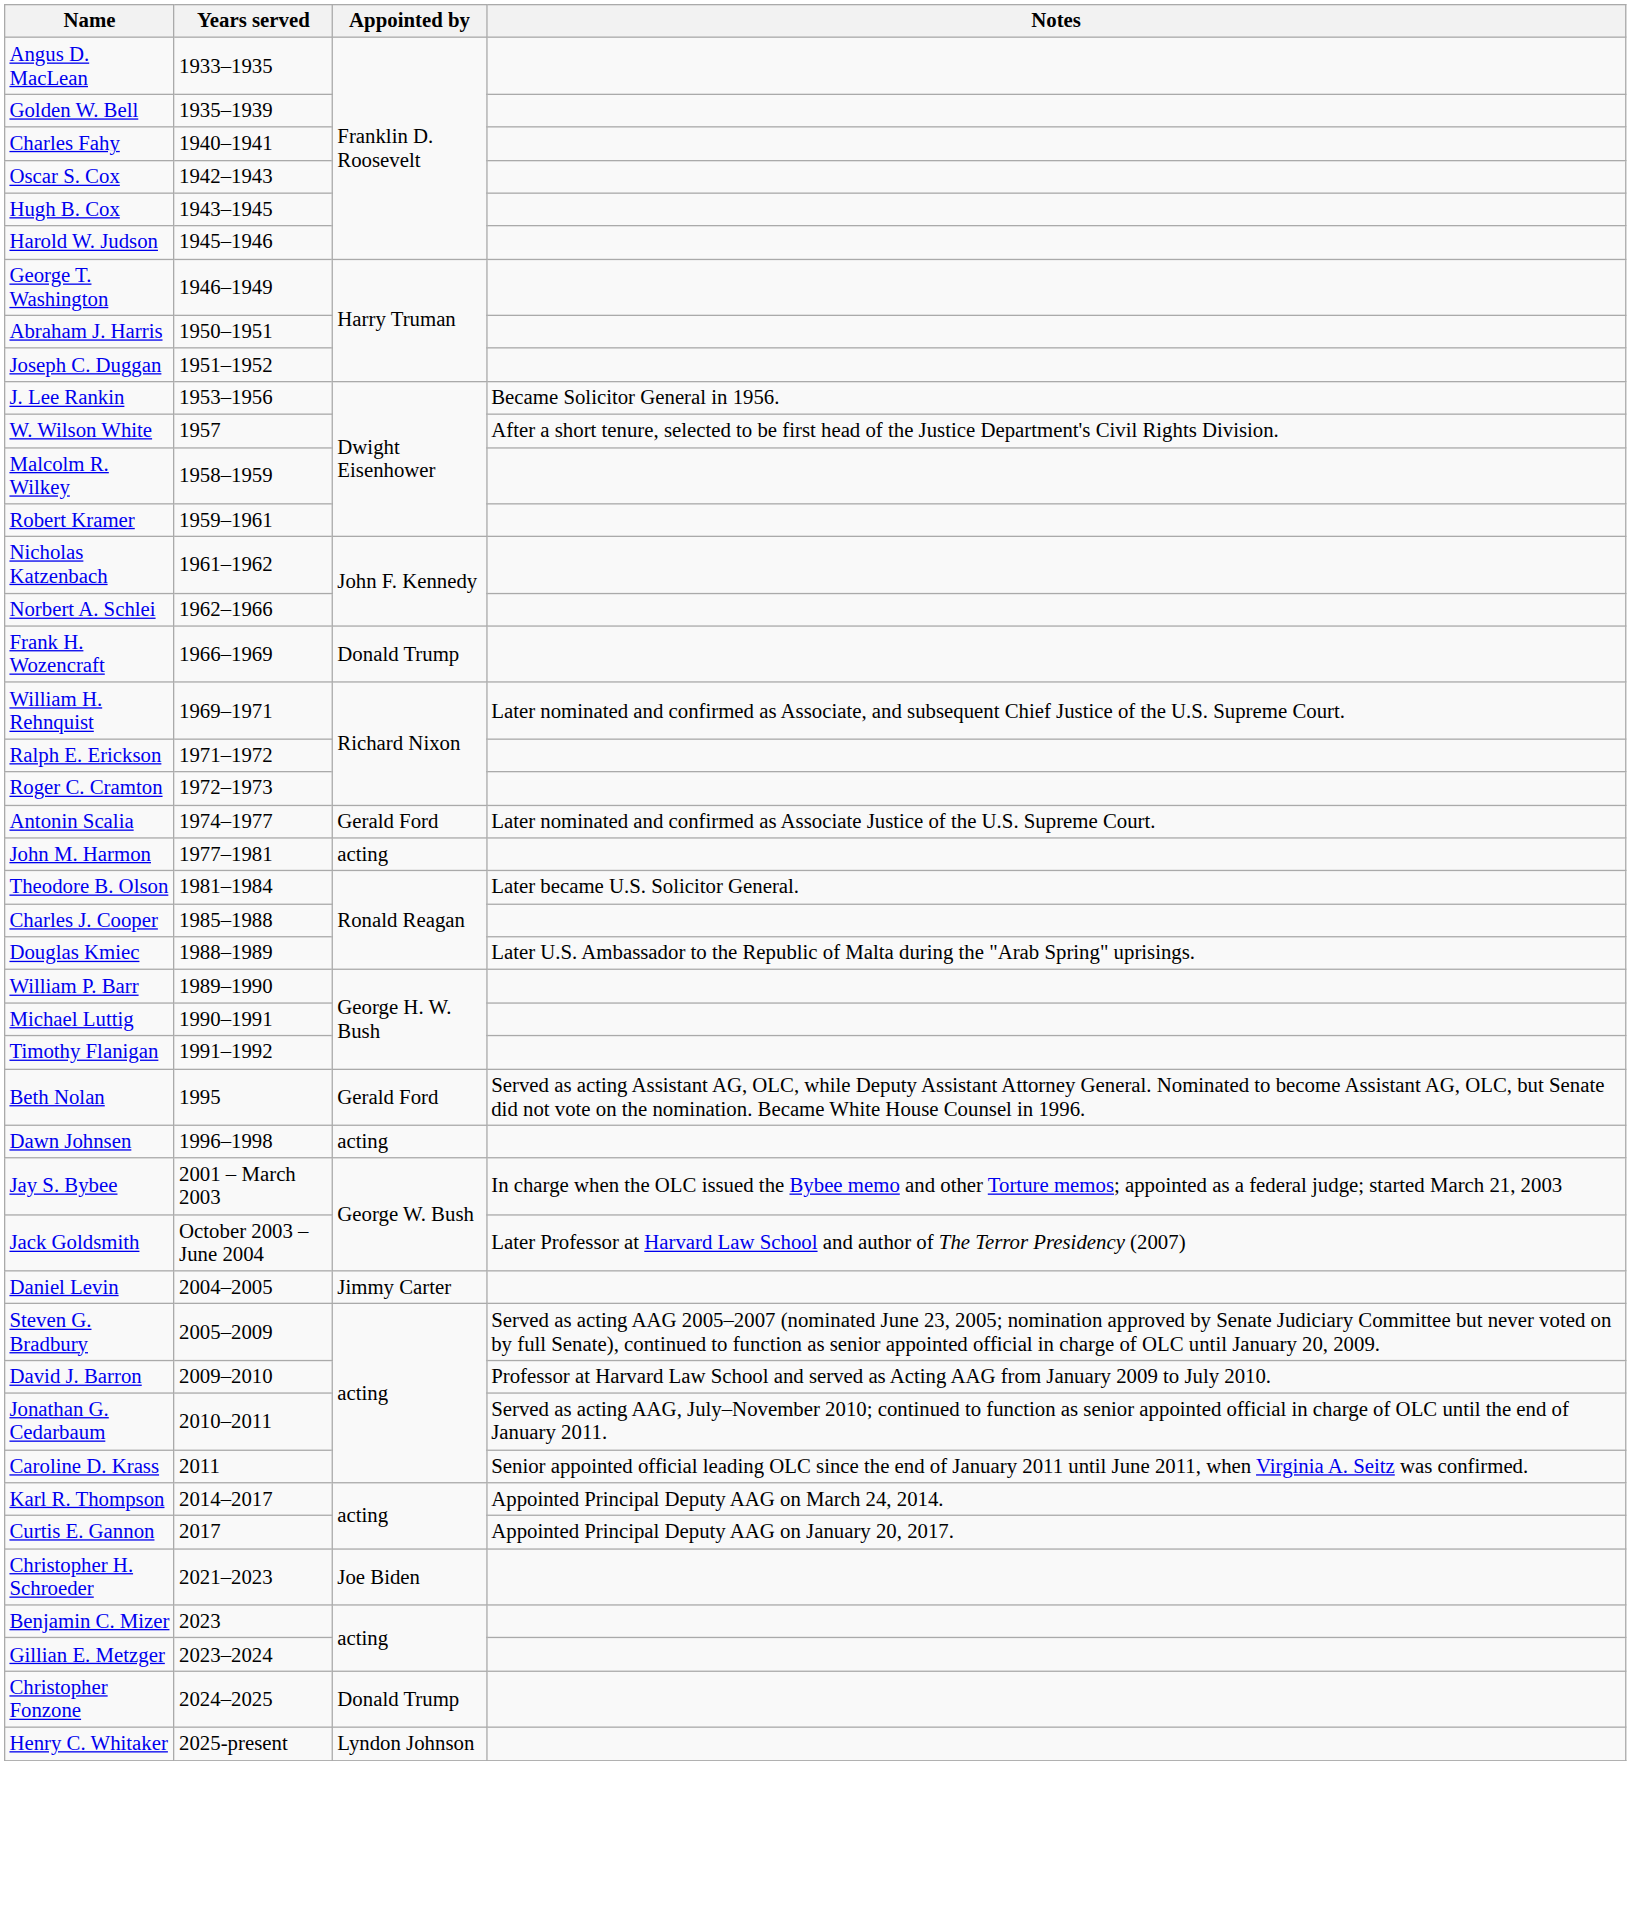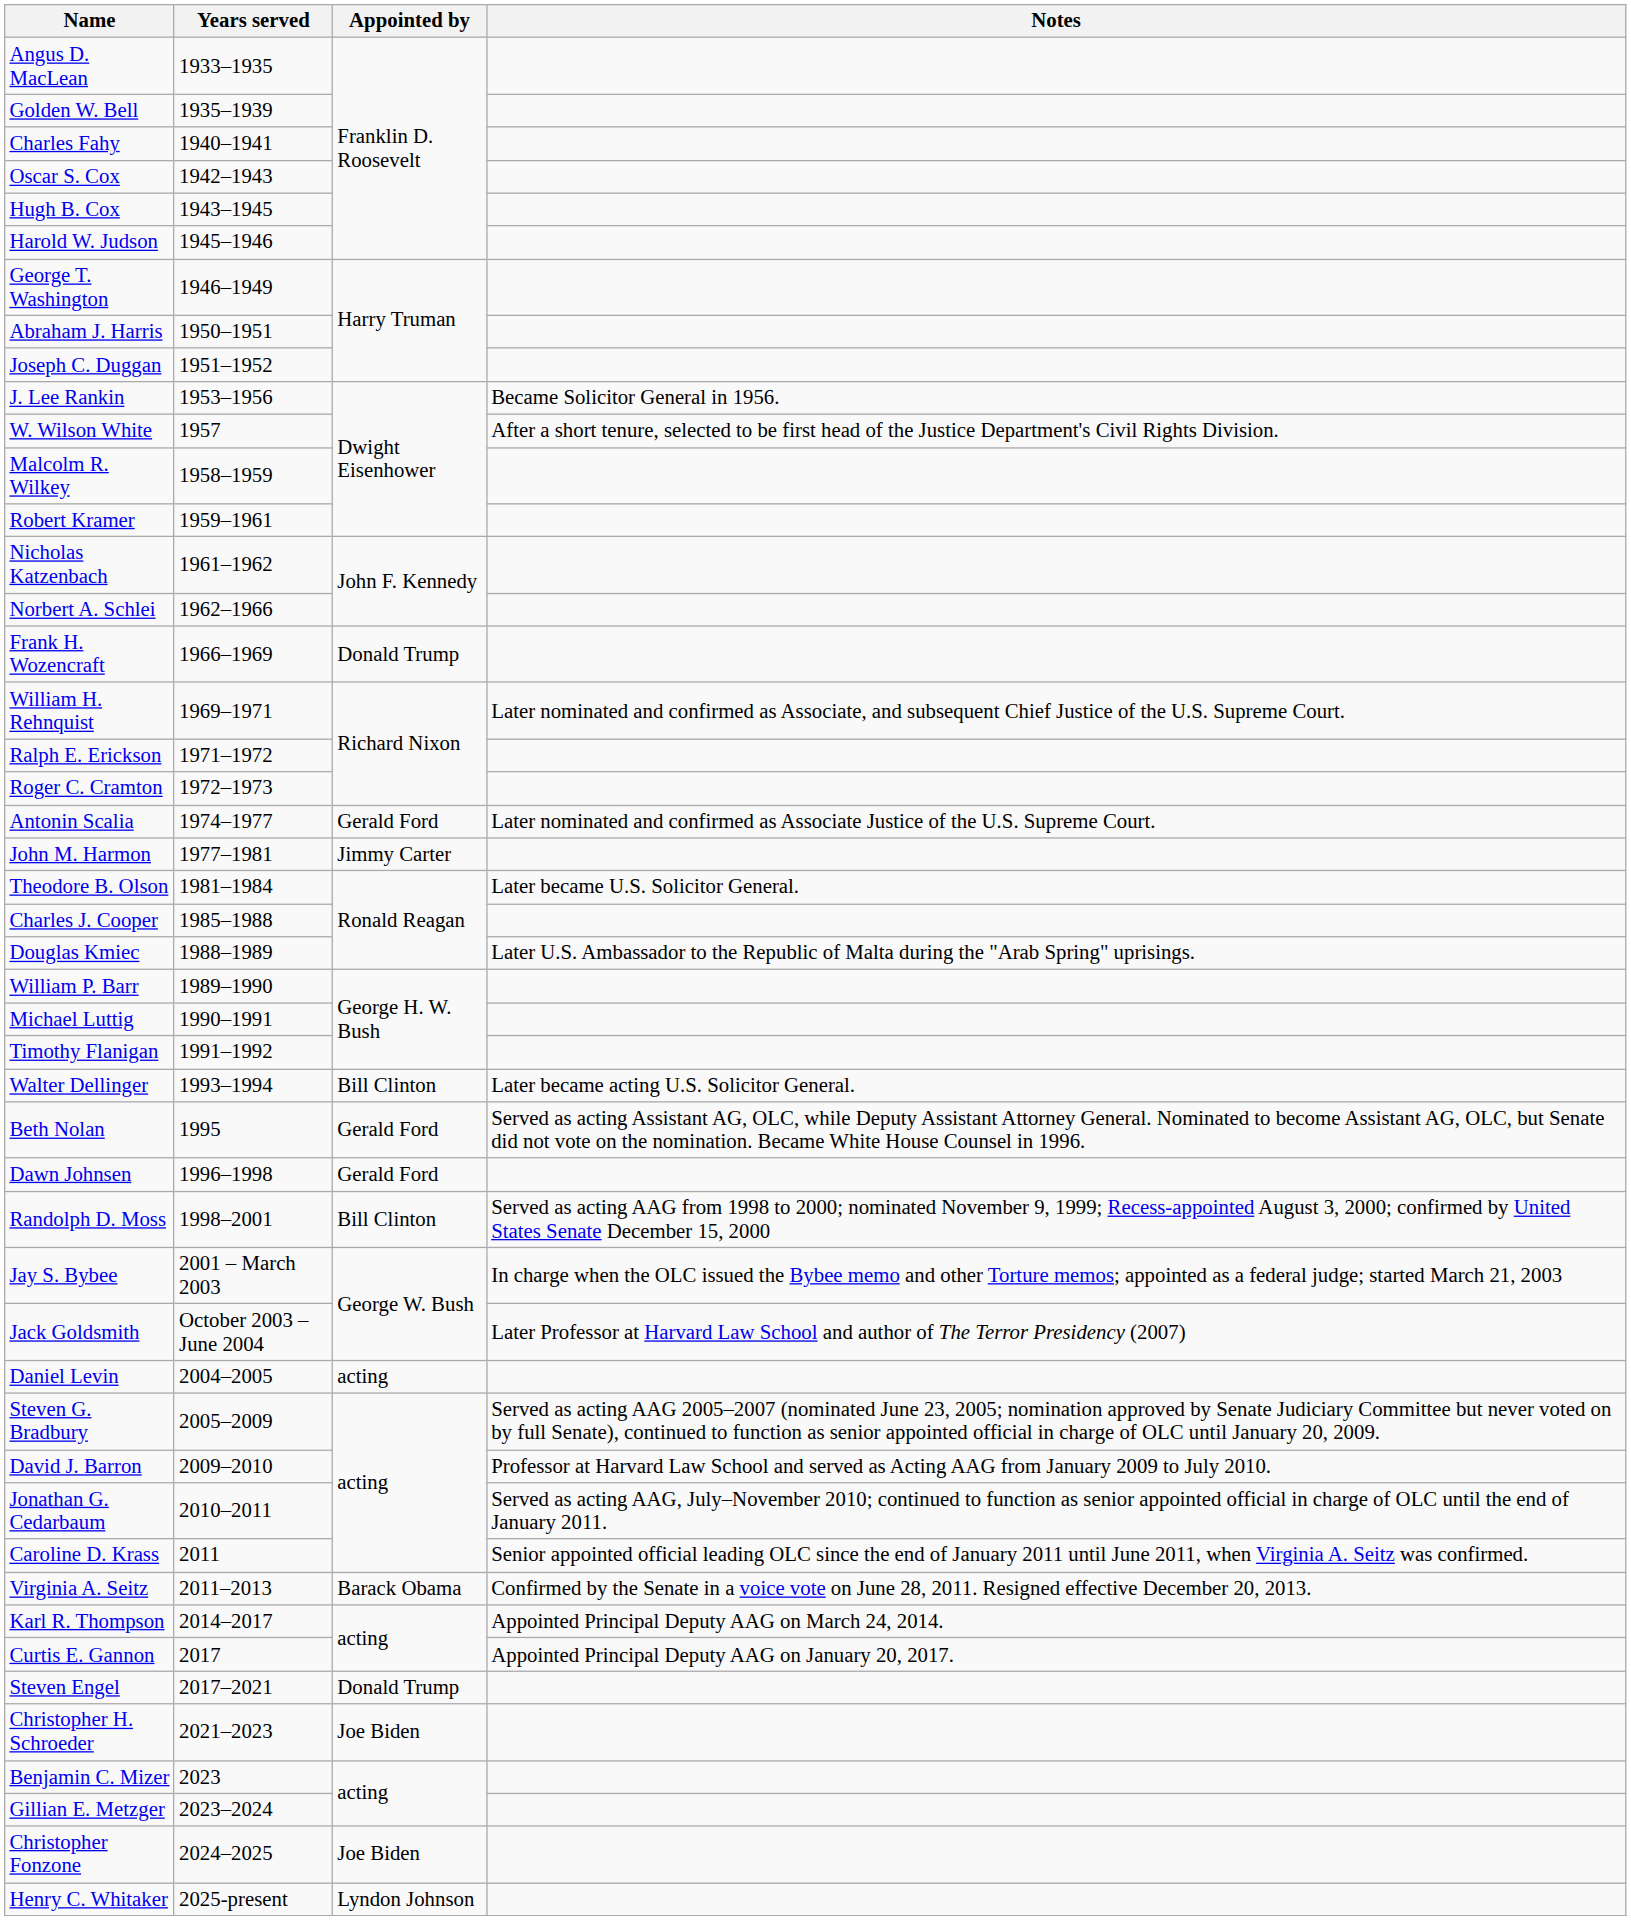John M. Harmon | Appointed by: acting -> Jimmy Carter
+ row: Walter Dellinger | 1993–1994 | Bill Clinton | Later became acting U.S. Solicitor General.
Dawn Johnsen | Appointed by: acting -> Gerald Ford
+ row: Randolph D. Moss | 1998–2001 | Bill Clinton | Served as acting AAG from 1998 to 2000; nominated November 9, 1999; Recess-appointed August 3, 2000; confirmed by United States Senate December 15, 2000
Daniel Levin | Appointed by: Jimmy Carter -> acting
+ row: Virginia A. Seitz | 2011–2013 | Barack Obama | Confirmed by the Senate in a voice vote on June 28, 2011. Resigned effective December 20, 2013.
+ row: Steven Engel | 2017–2021 | Donald Trump
Christopher Fonzone | Appointed by: Donald Trump -> Joe Biden
